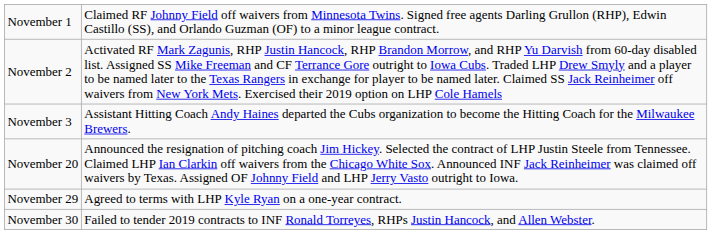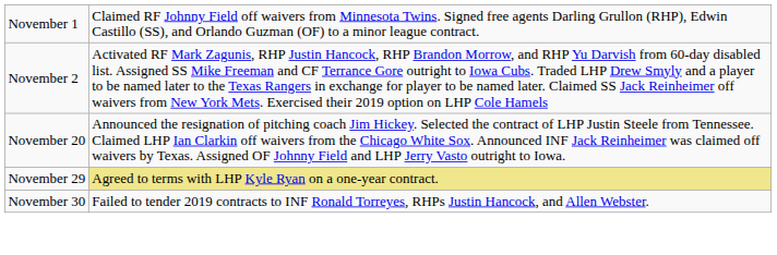- row: November 3 | Assistant Hitting Coach Andy Haines departed the Cubs organization to become the Hitting Coach for the Milwaukee Brewers.
November 29 | column 2: no background -> khaki background
